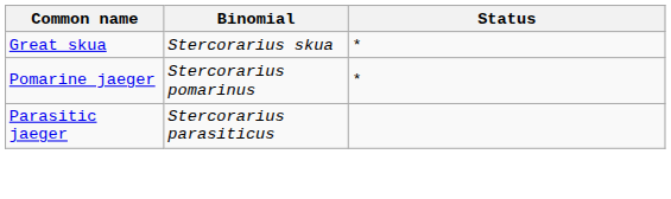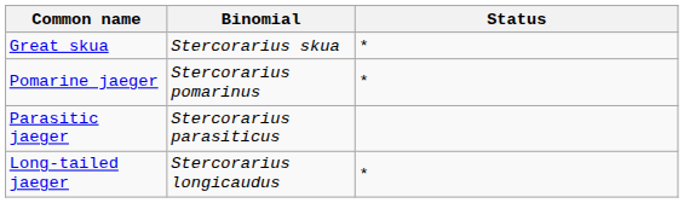+ row: Long-tailed jaeger | Stercorarius longicaudus | *
